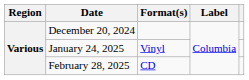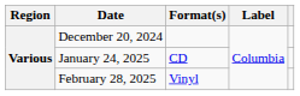January 24, 2025 | Format(s): Vinyl -> CD
February 28, 2025 | Format(s): CD -> Vinyl
